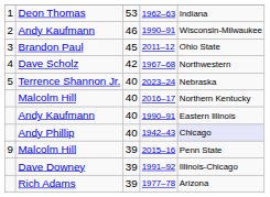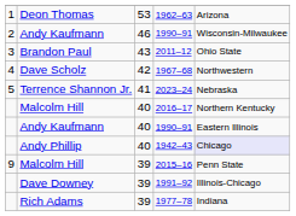1962–63 | column 5: Indiana -> Arizona
2011–12 | column 3: 45 -> 43
2023–24 | column 3: 40 -> 41
1977–78 | column 5: Arizona -> Indiana
